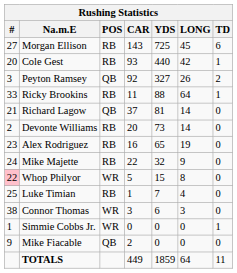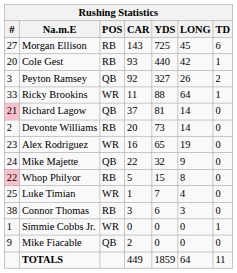Ricky Brookins | POS: RB -> WR
Richard Lagow | #: no background -> pink background
Alex Rodriguez | POS: RB -> WR
Mike Majette | POS: RB -> QB
Whop Philyor | POS: WR -> RB
Luke Timian | POS: RB -> WR
Connor Thomas | POS: WR -> RB
